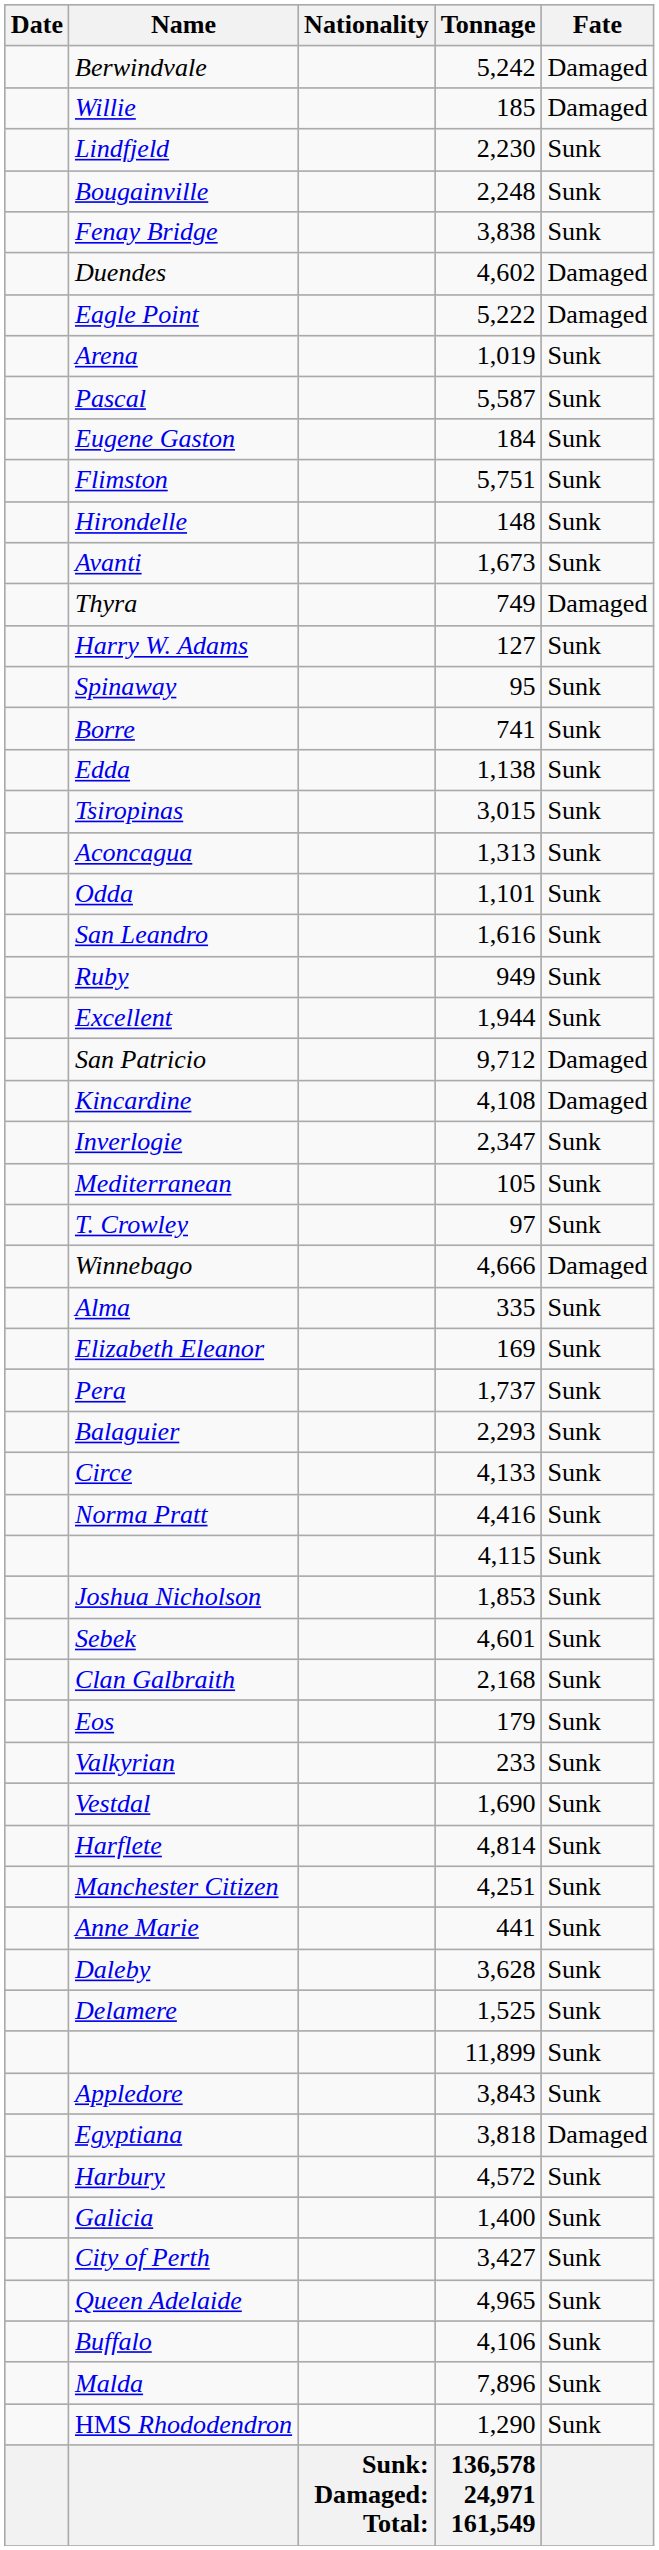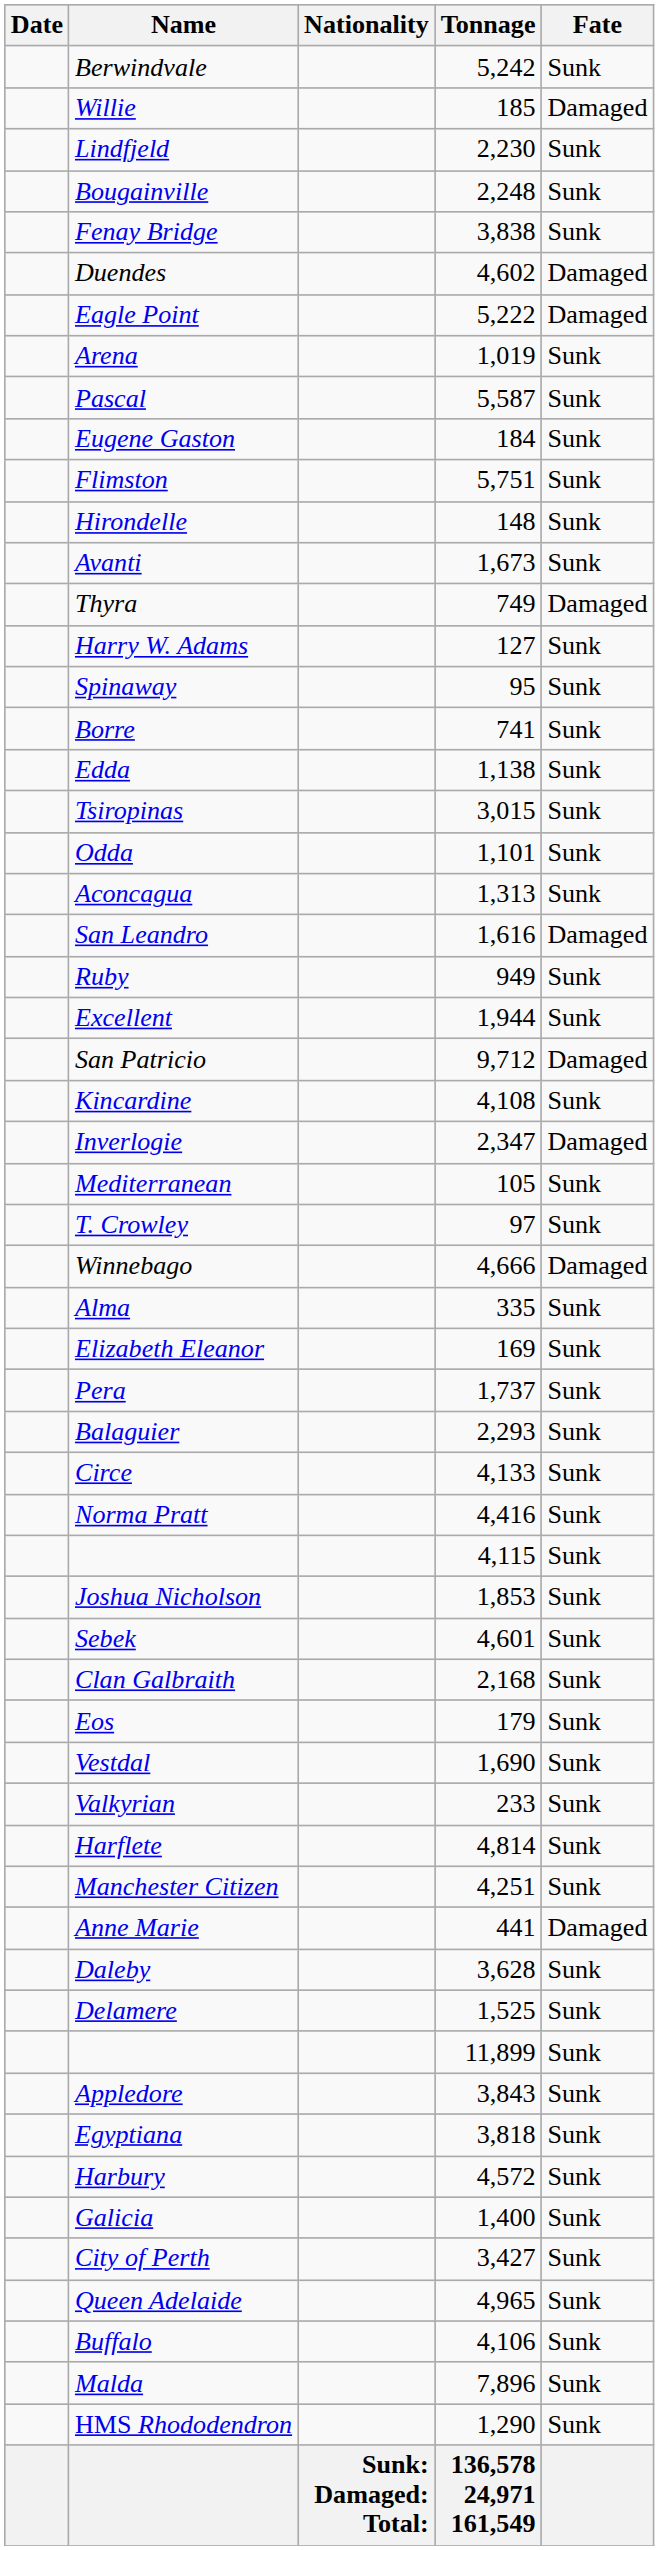Berwindvale | Fate: Damaged -> Sunk
rows swapped: Aconcagua <-> Odda
San Leandro | Fate: Sunk -> Damaged
Kincardine | Fate: Damaged -> Sunk
Inverlogie | Fate: Sunk -> Damaged
rows swapped: Valkyrian <-> Vestdal
Anne Marie | Fate: Sunk -> Damaged
Egyptiana | Fate: Damaged -> Sunk
